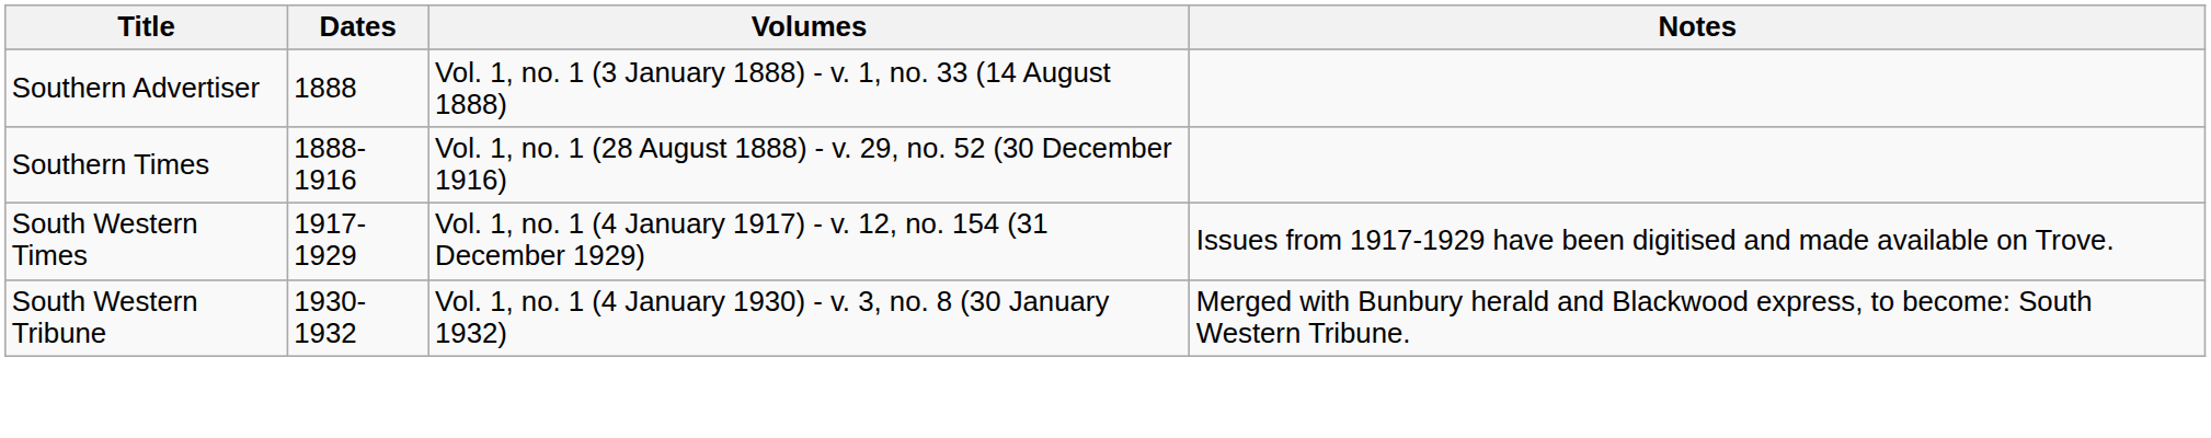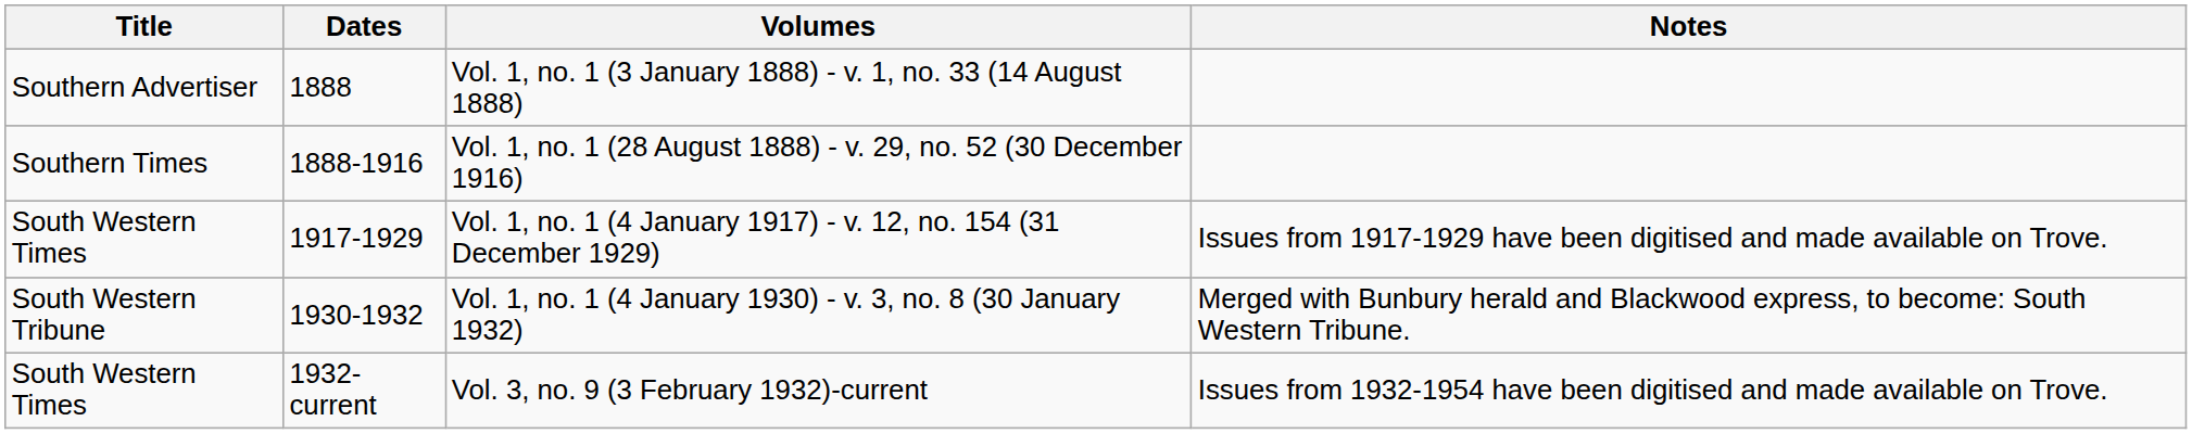+ row: South Western Times | 1932-current | Vol. 3, no. 9 (3 February 1932)-current | Issues from 1932-1954 have been digitised and made available on Trove.
